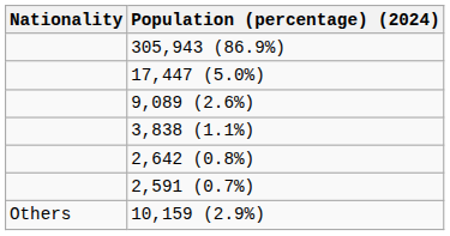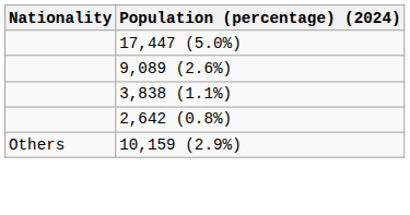- row: 305,943 (86.9%)
- row: 2,591 (0.7%)
